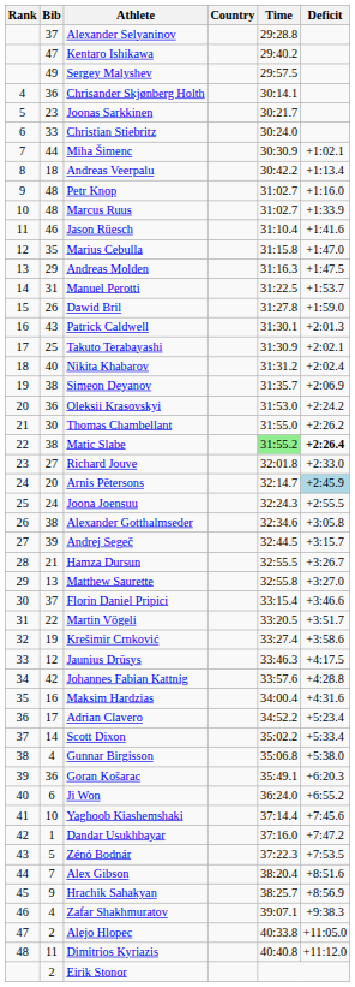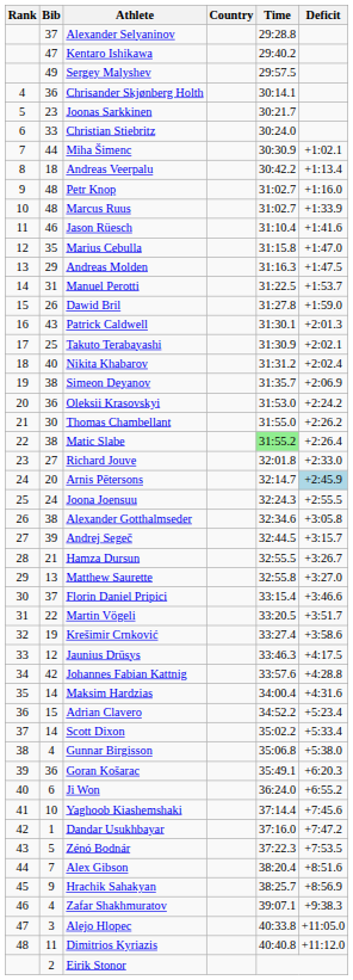Matic Slabe | Deficit: bold -> normal
Maksim Hardzias | Bib: 16 -> 14
Adrian Clavero | Bib: 17 -> 15
Alejo Hlopec | Bib: 2 -> 3
